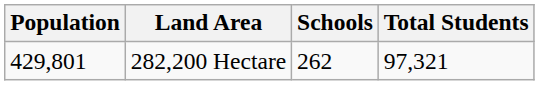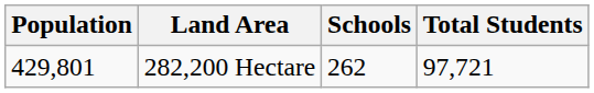282,200 Hectare | Total Students: 97,321 -> 97,721
